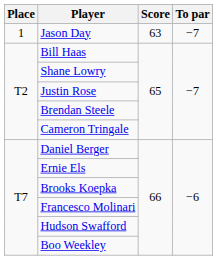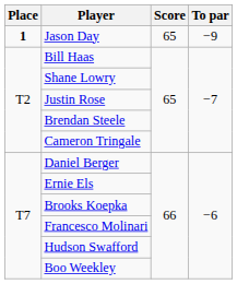Jason Day | Place: normal -> bold
Jason Day | Score: 63 -> 65
Jason Day | To par: −7 -> −9
